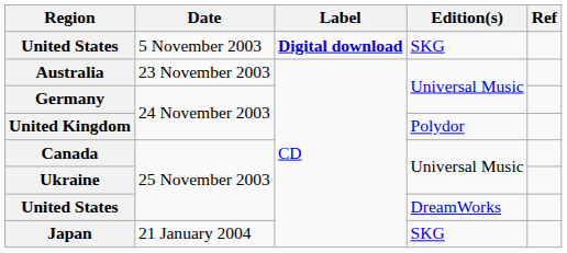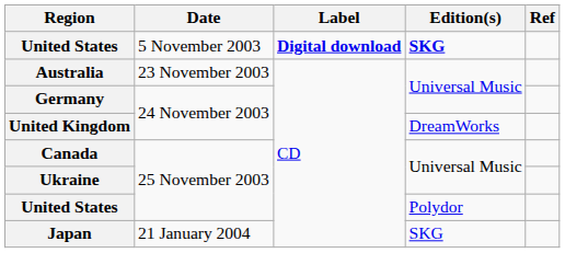United States / 5 November 2003 | Edition(s): normal -> bold
United Kingdom | Edition(s): Polydor -> DreamWorks
United States / 25 November 2003 | Edition(s): DreamWorks -> Polydor
